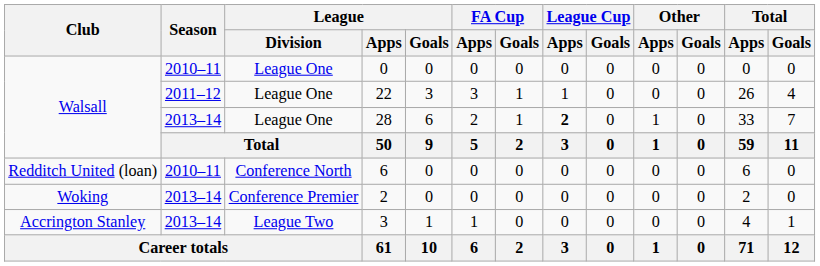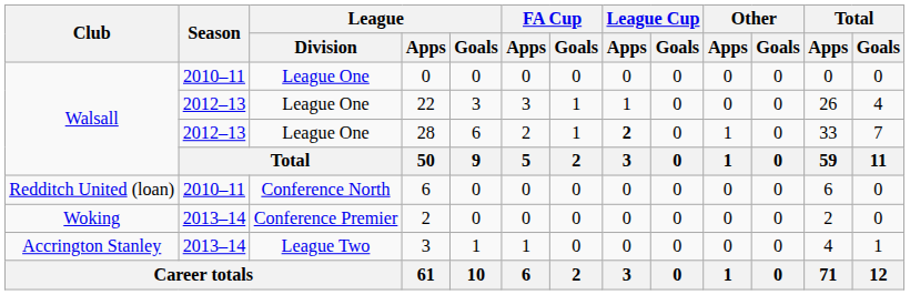22 | Season: 2011–12 -> 2012–13
28 | Season: 2013–14 -> 2012–13
